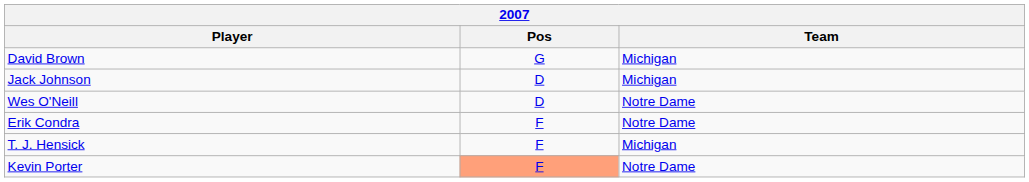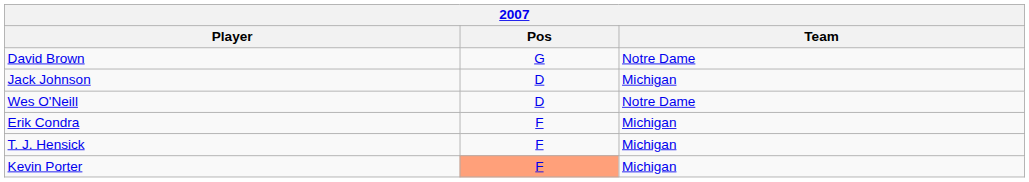David Brown | Team: Michigan -> Notre Dame
Erik Condra | Team: Notre Dame -> Michigan
Kevin Porter | Team: Notre Dame -> Michigan
